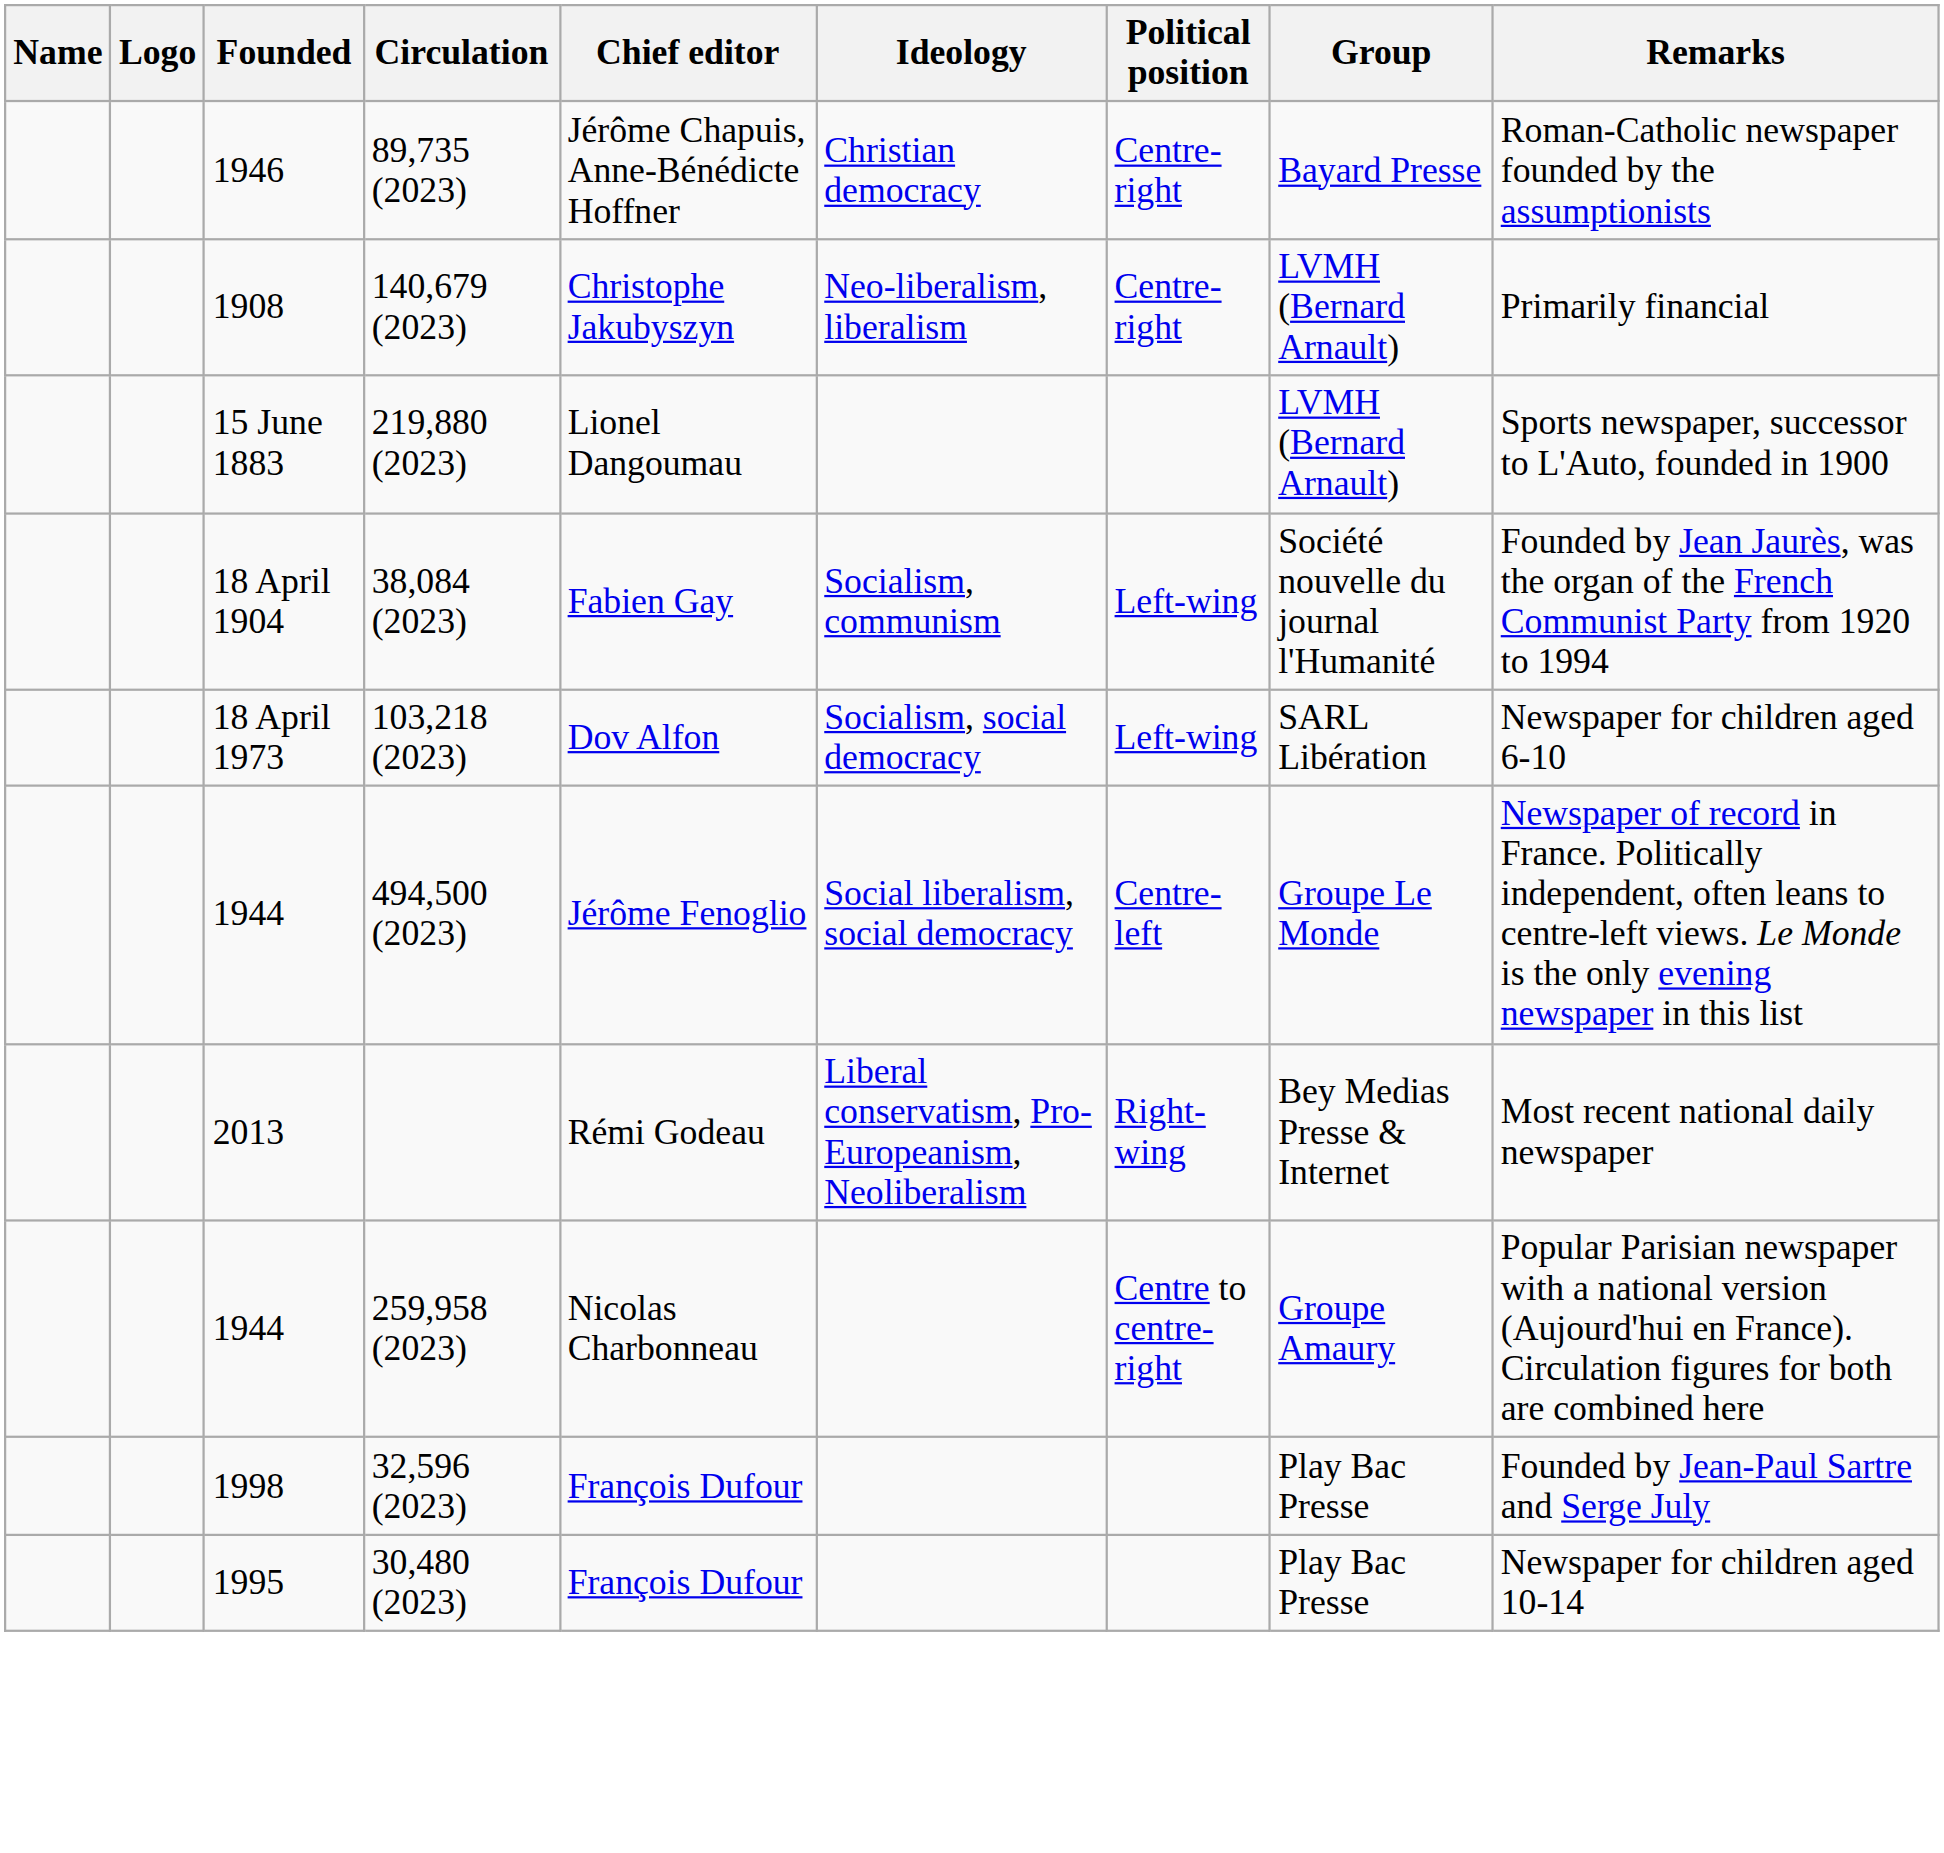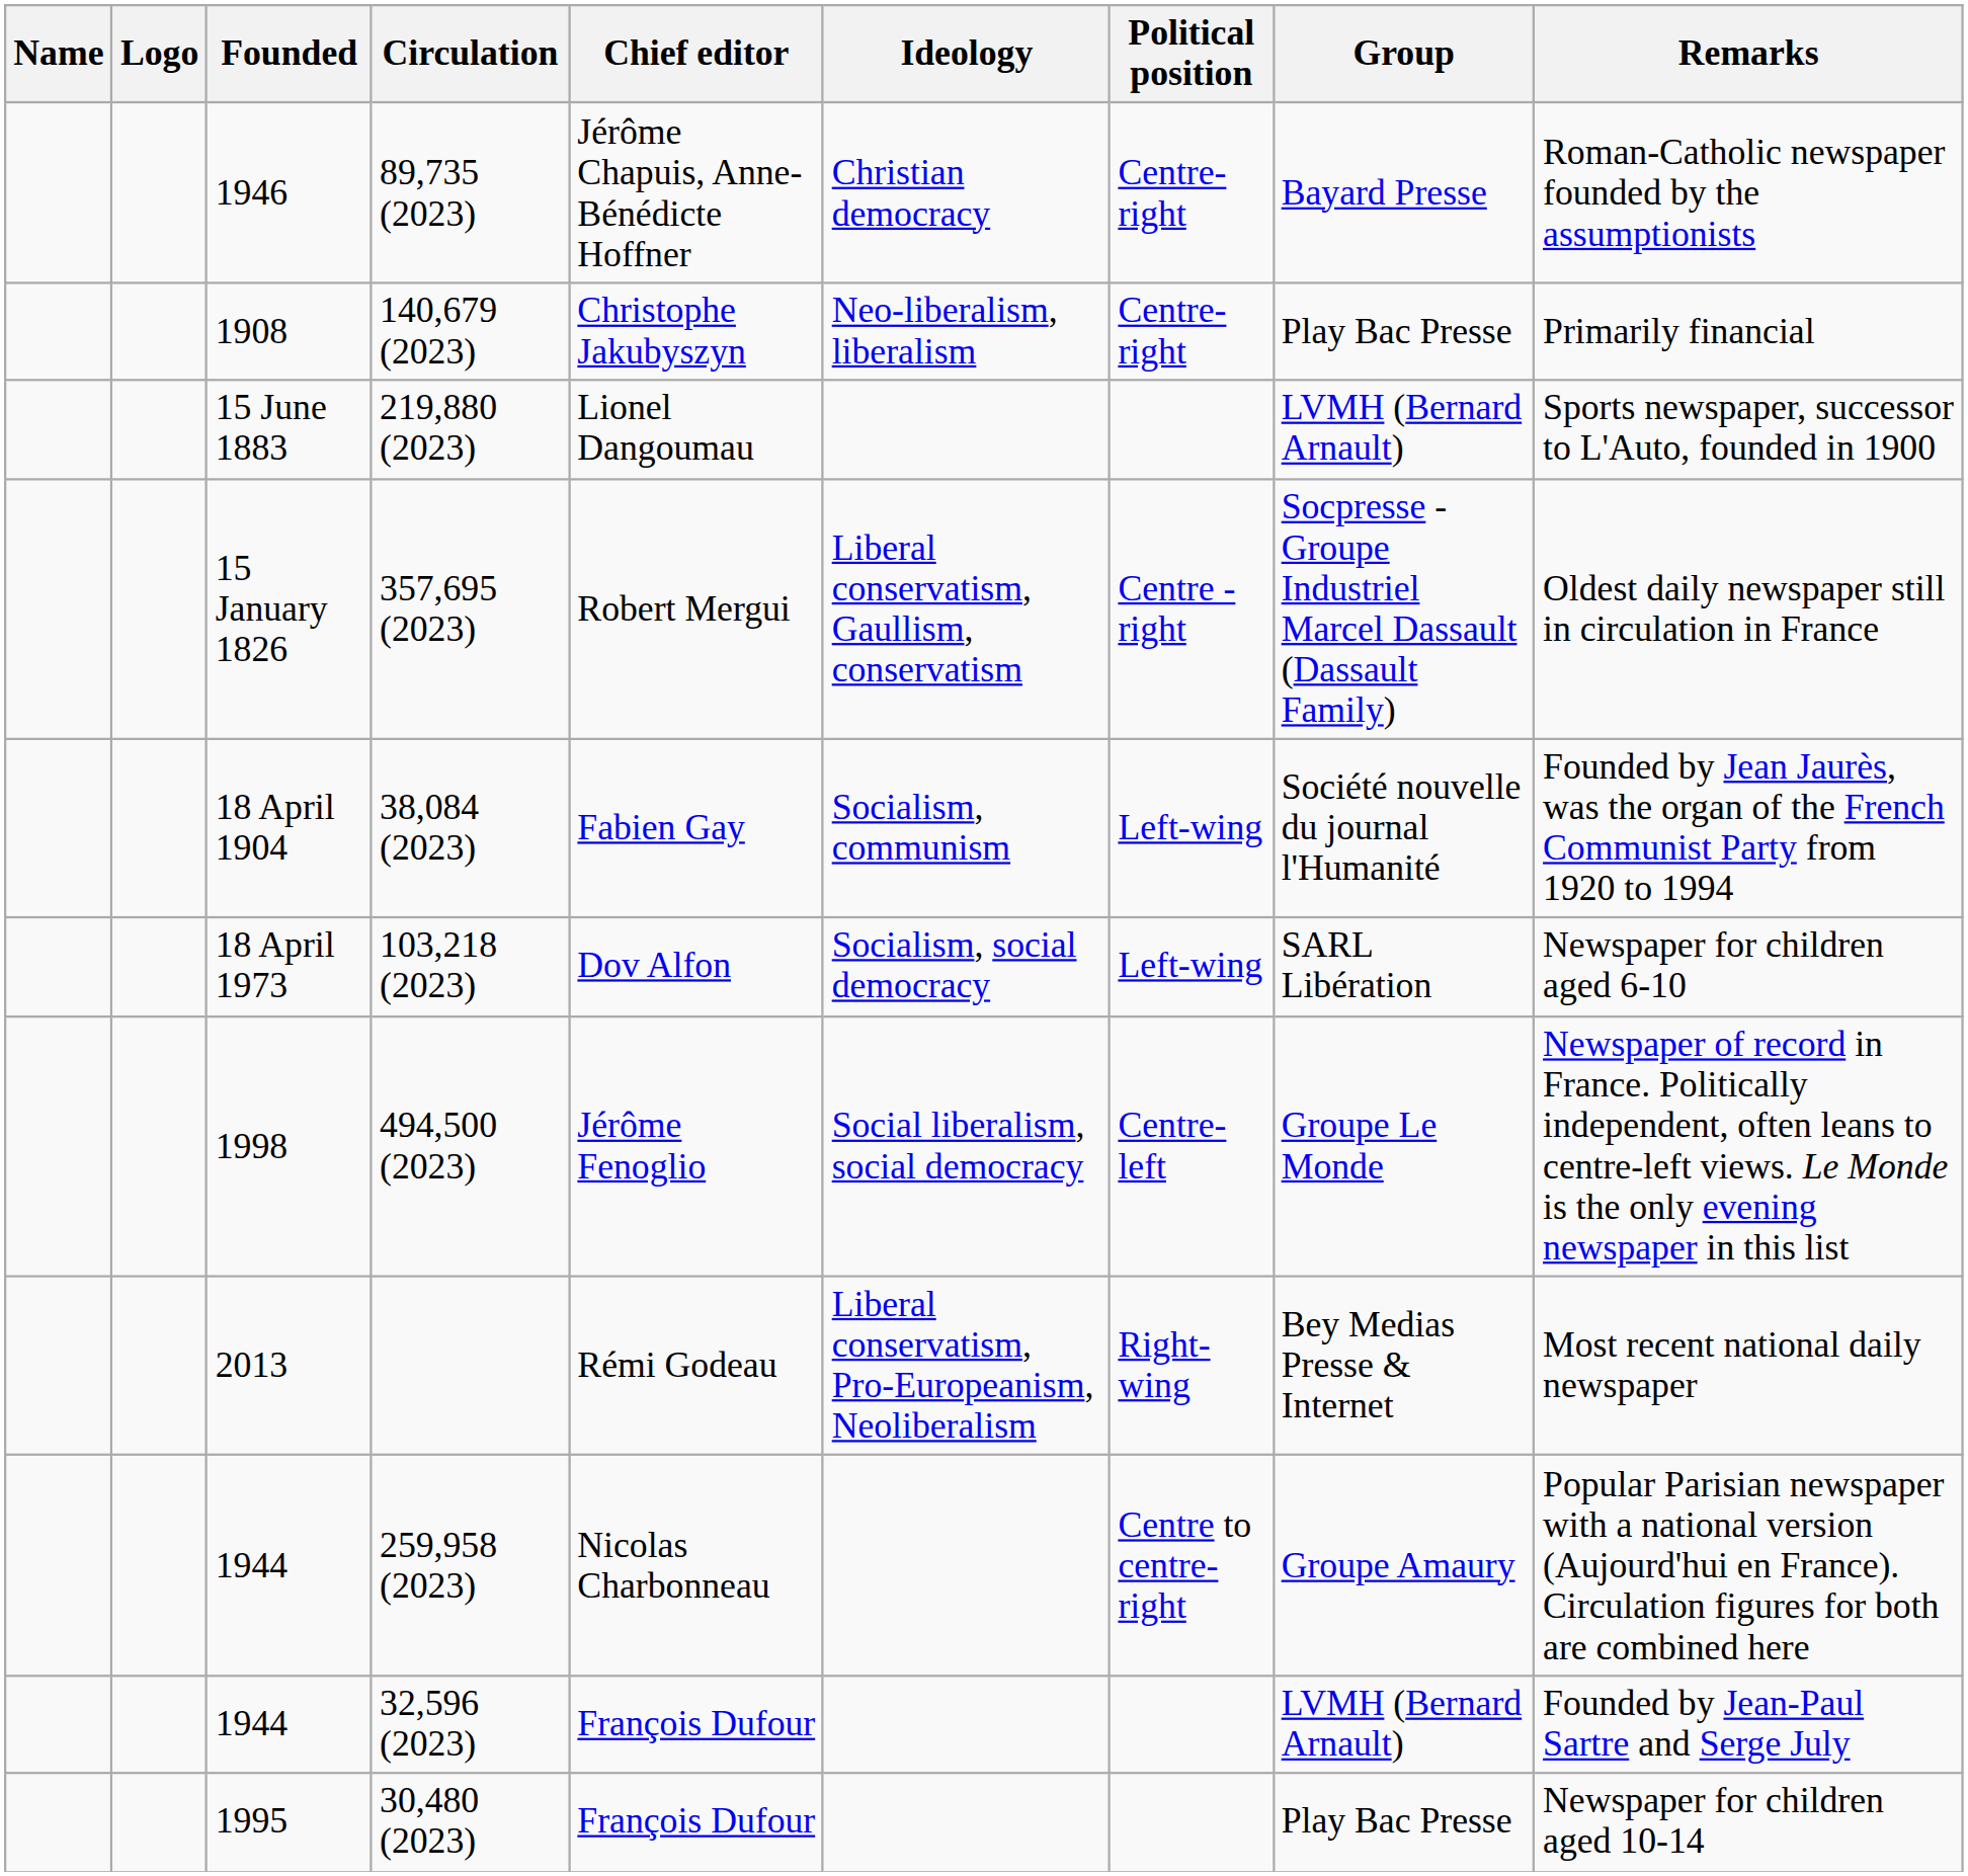140,679 (2023) | Group: LVMH (Bernard Arnault) -> Play Bac Presse
+ row: 15 January 1826 | 357,695 (2023) | Robert Mergui | Liberal conservatism, Gaullism, conservatism | Centre - right | Socpresse - Groupe Industriel Marcel Dassault (Dassault Family) | Oldest daily newspaper still in circulation in France
494,500 (2023) | Founded: 1944 -> 1998
32,596 (2023) | Founded: 1998 -> 1944
32,596 (2023) | Group: Play Bac Presse -> LVMH (Bernard Arnault)
